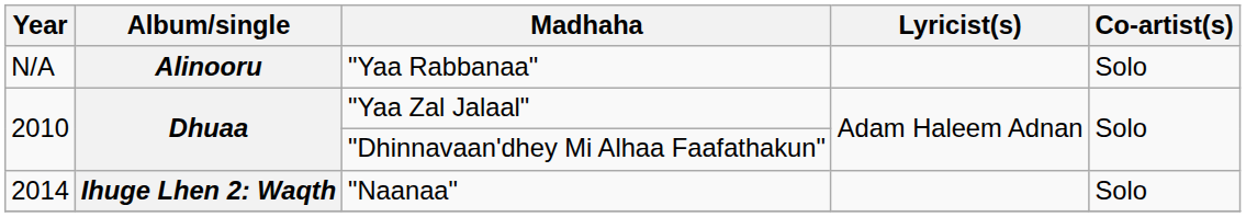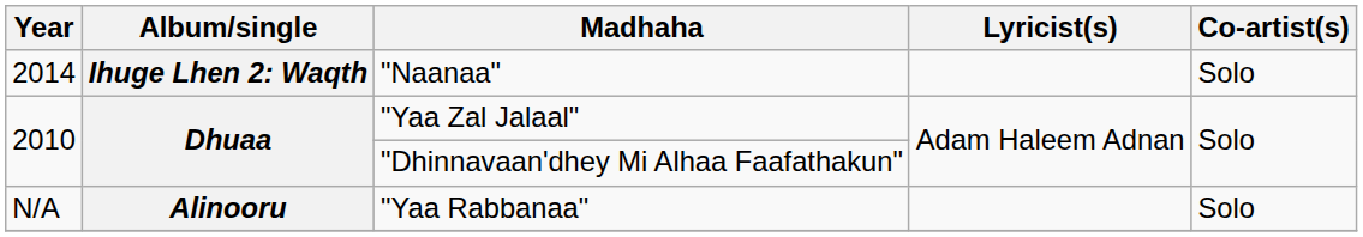rows swapped: "Yaa Rabbanaa" <-> "Naanaa"
